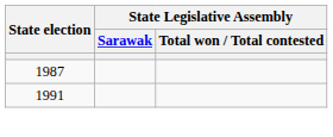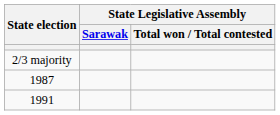+ row: 2/3 majority
